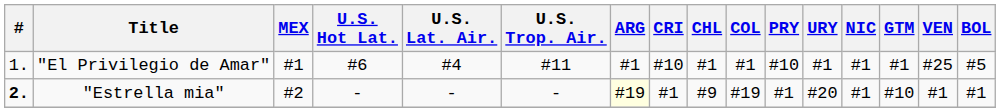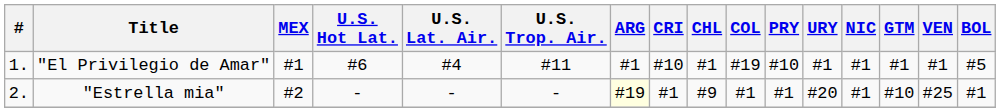"El Privilegio de Amar" | COL: #1 -> #19
"El Privilegio de Amar" | VEN: #25 -> #1
"Estrella mia" | #: bold -> normal
"Estrella mia" | COL: #19 -> #1
"Estrella mia" | VEN: #1 -> #25
